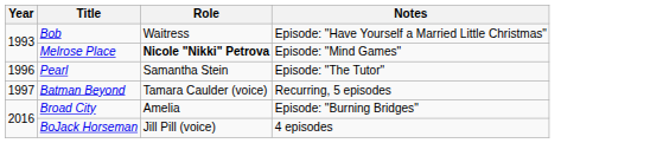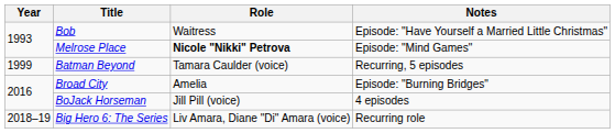- row: 1996 | Pearl | Samantha Stein | Episode: "The Tutor"
Batman Beyond | Year: 1997 -> 1999
+ row: 2018–19 | Big Hero 6: The Series | Liv Amara, Diane "Di" Amara (voice) | Recurring role
